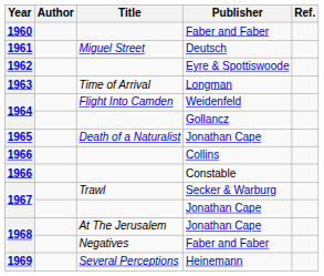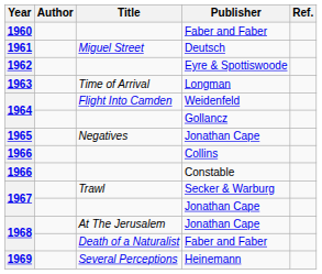1965 / Jonathan Cape | Title: Death of a Naturalist -> Negatives
1968 / Faber and Faber | Title: Negatives -> Death of a Naturalist
